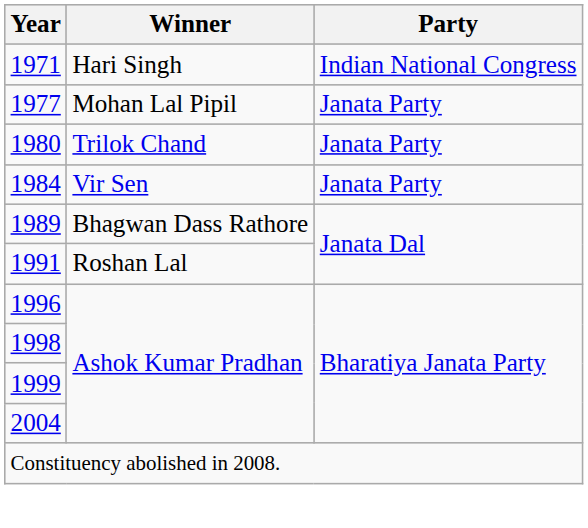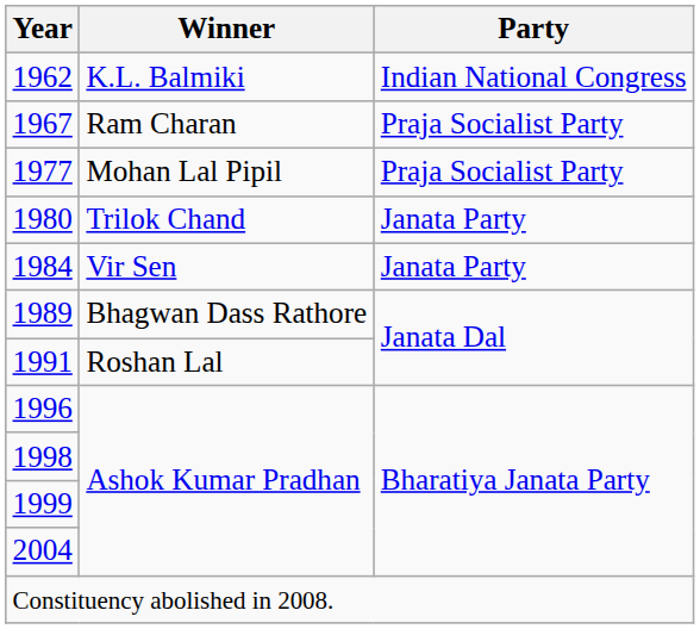+ row: 1962 | K.L. Balmiki | Indian National Congress
+ row: 1967 | Ram Charan | Praja Socialist Party
- row: 1971 | Hari Singh | Indian National Congress
1977 | Party: Janata Party -> Praja Socialist Party
